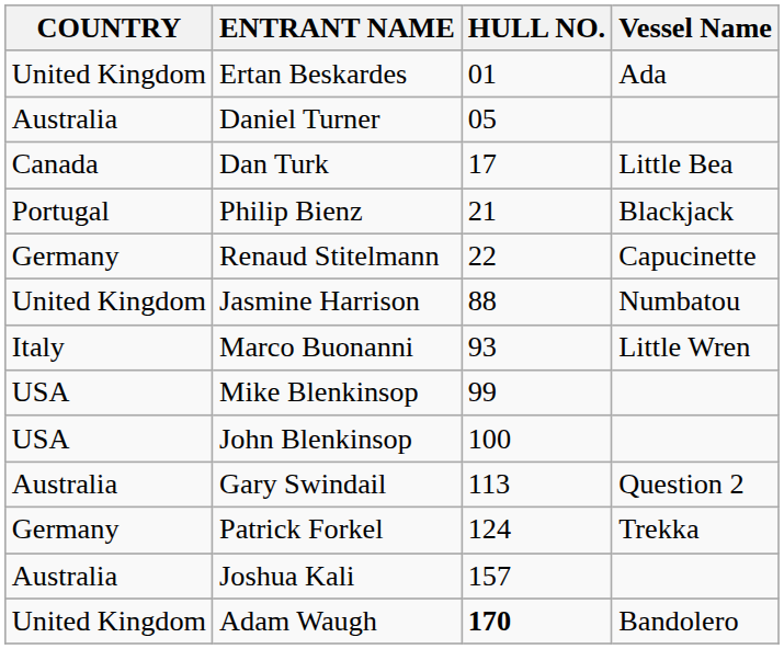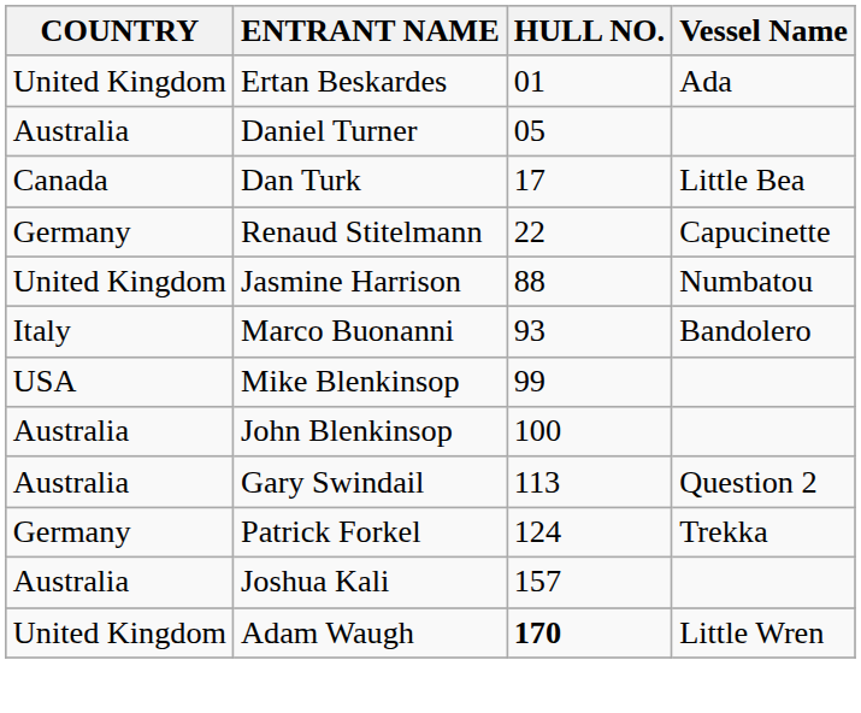- row: Portugal | Philip Bienz | 21 | Blackjack
Marco Buonanni | Vessel Name: Little Wren -> Bandolero
John Blenkinsop | COUNTRY: USA -> Australia
Adam Waugh | Vessel Name: Bandolero -> Little Wren
